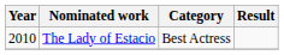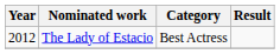The Lady of Estacio | Year: 2010 -> 2012
